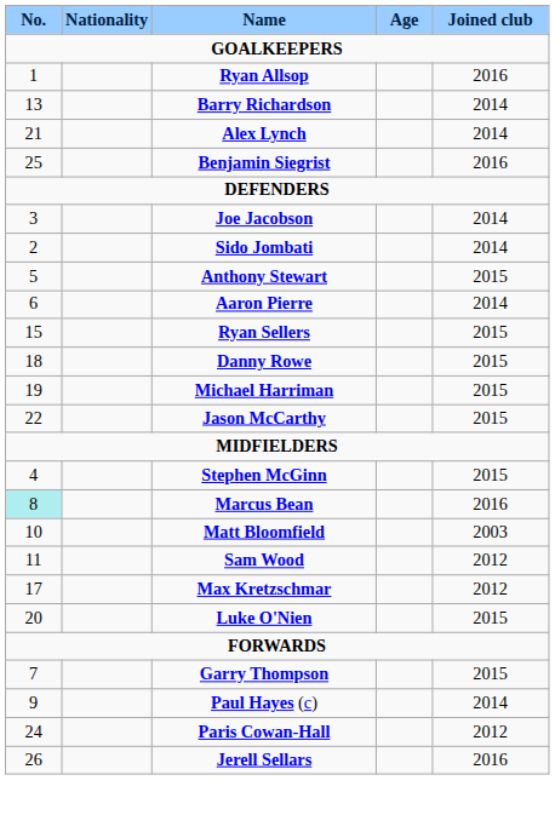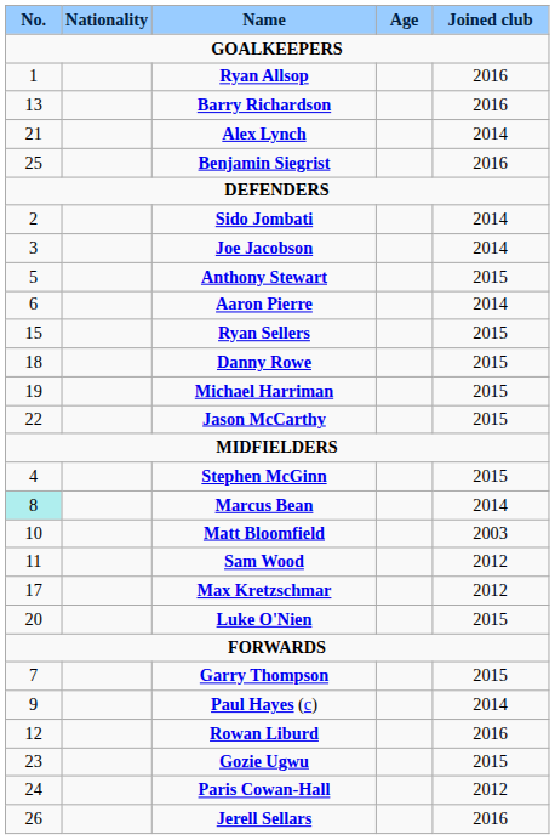Barry Richardson | Joined club: 2014 -> 2016
rows swapped: Sido Jombati <-> Joe Jacobson
Marcus Bean | Joined club: 2016 -> 2014
+ row: 12 | Rowan Liburd | 2016
+ row: 23 | Gozie Ugwu | 2015
